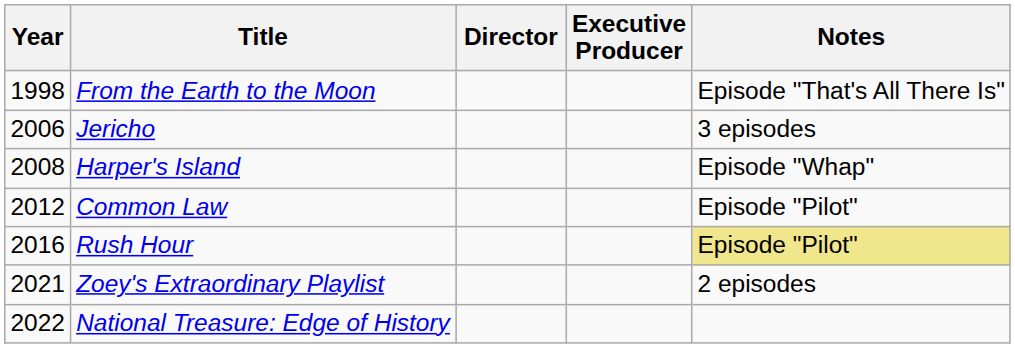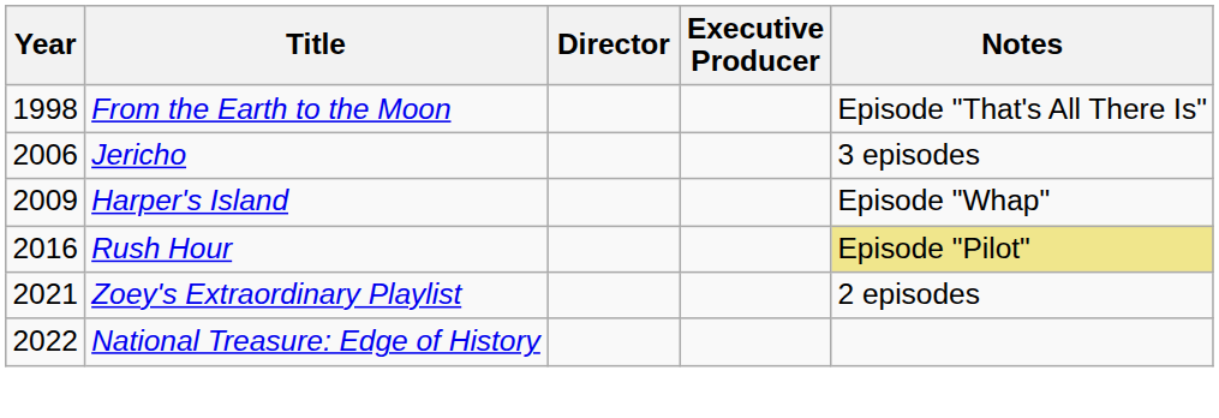Harper's Island | Year: 2008 -> 2009
- row: 2012 | Common Law | Episode "Pilot"
